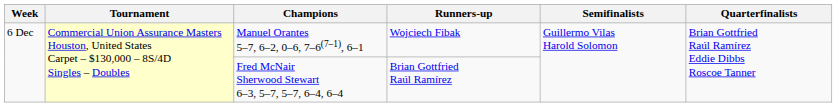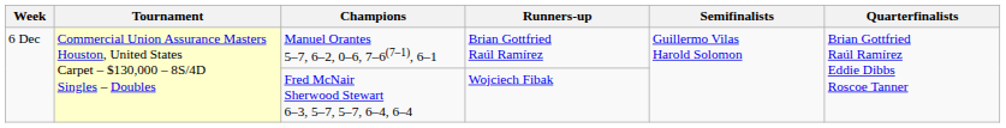Manuel Orantes 5–7, 6–2, 0–6, 7–6(7–1), 6–1 | Runners-up: Wojciech Fibak -> Brian Gottfried Raúl Ramírez
Fred McNair Sherwood Stewart 6–3, 5–7, 5–7, 6–4, 6–4 | Runners-up: Brian Gottfried Raúl Ramírez -> Wojciech Fibak
